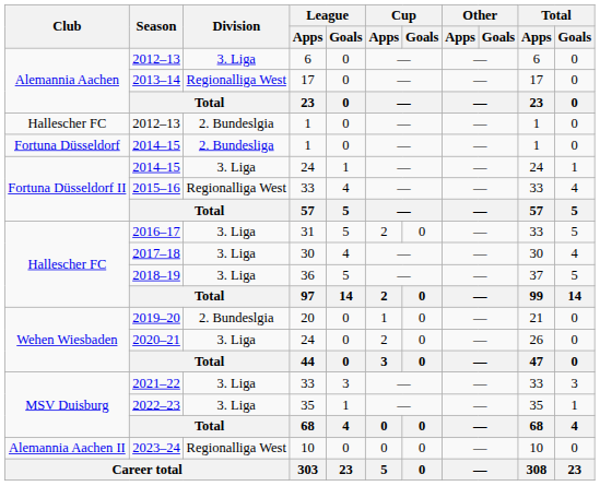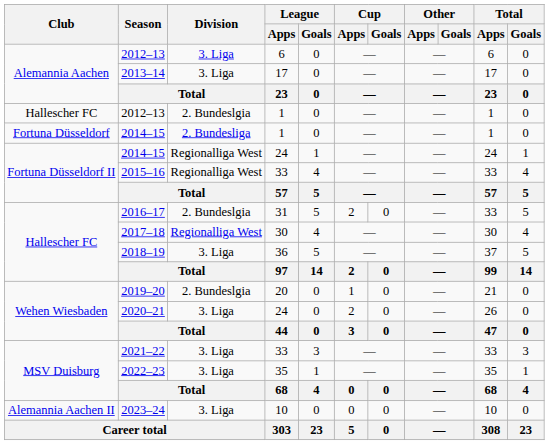2013–14 | Division: Regionalliga West -> 3. Liga
2014–15 / 24 | Division: 3. Liga -> Regionalliga West
2016–17 | Division: 3. Liga -> 2. Bundeslgia
2017–18 | Division: 3. Liga -> Regionalliga West
2023–24 | Division: Regionalliga West -> 3. Liga
